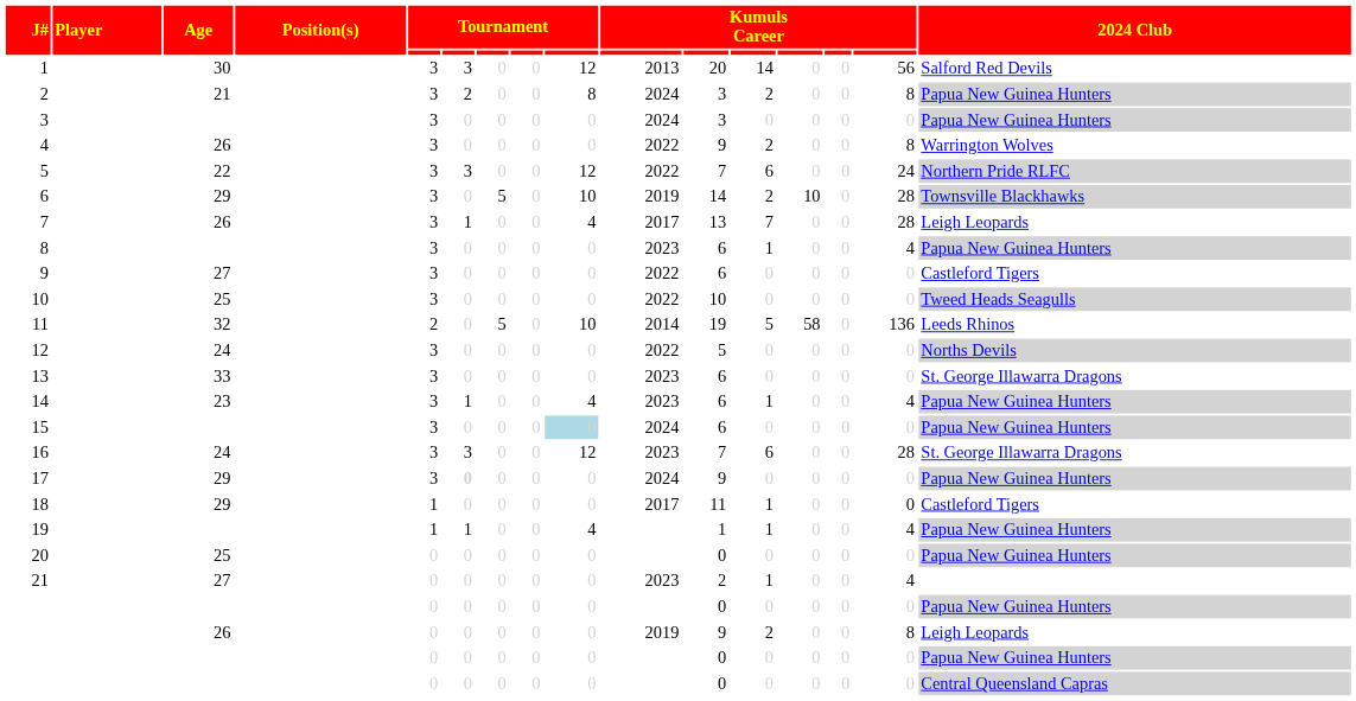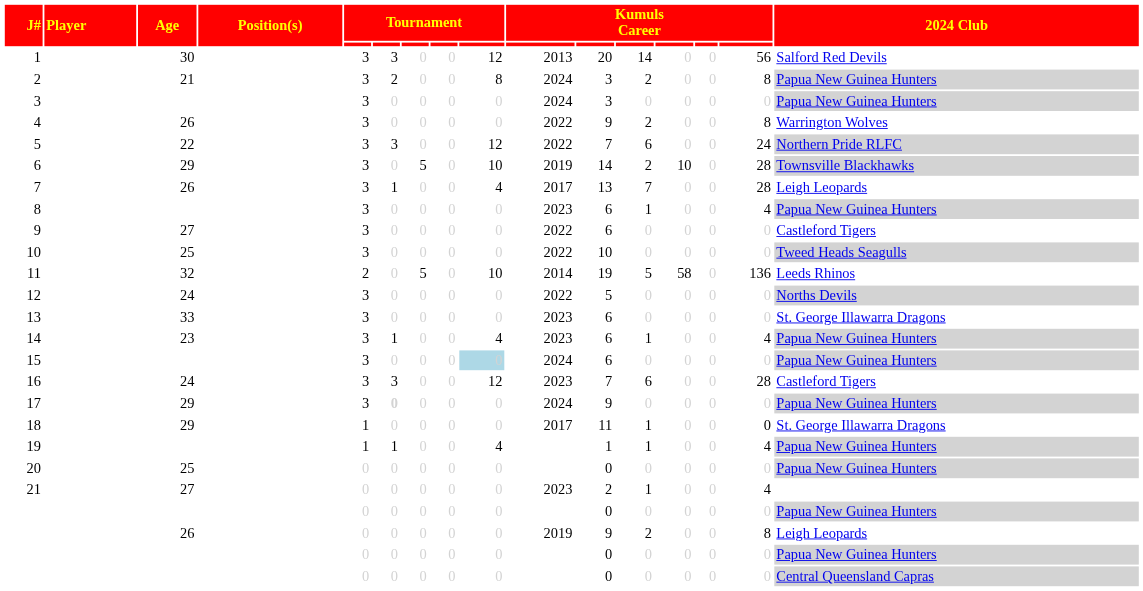16 | 2024 Club: St. George Illawarra Dragons -> Castleford Tigers
18 | 2024 Club: Castleford Tigers -> St. George Illawarra Dragons
